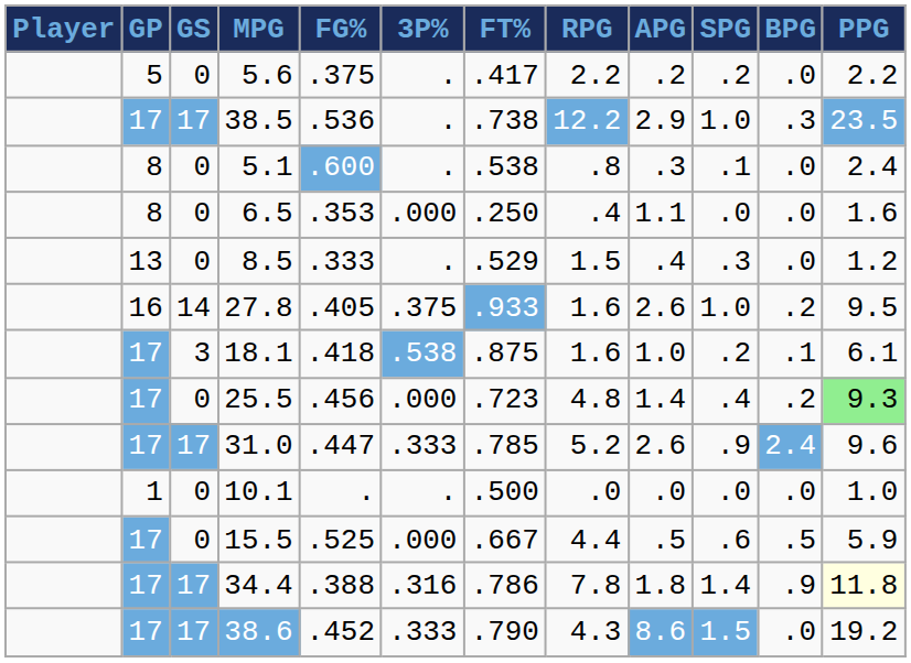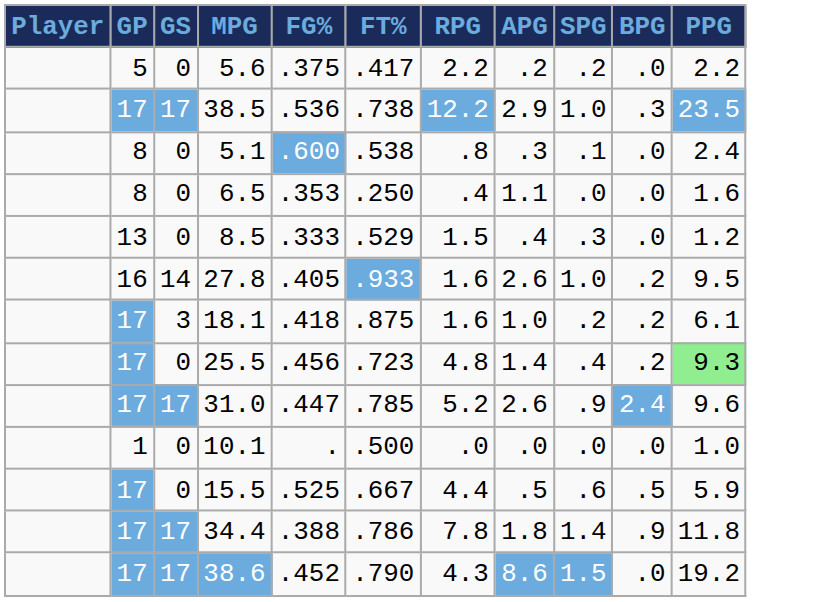- column: 3P% | . | . | . | .000 | . | .375 | .538 | .000 | .333 | . | .000 | .316 | .333
18.1 | BPG: .1 -> .2
34.4 | PPG: lightyellow background -> no background
